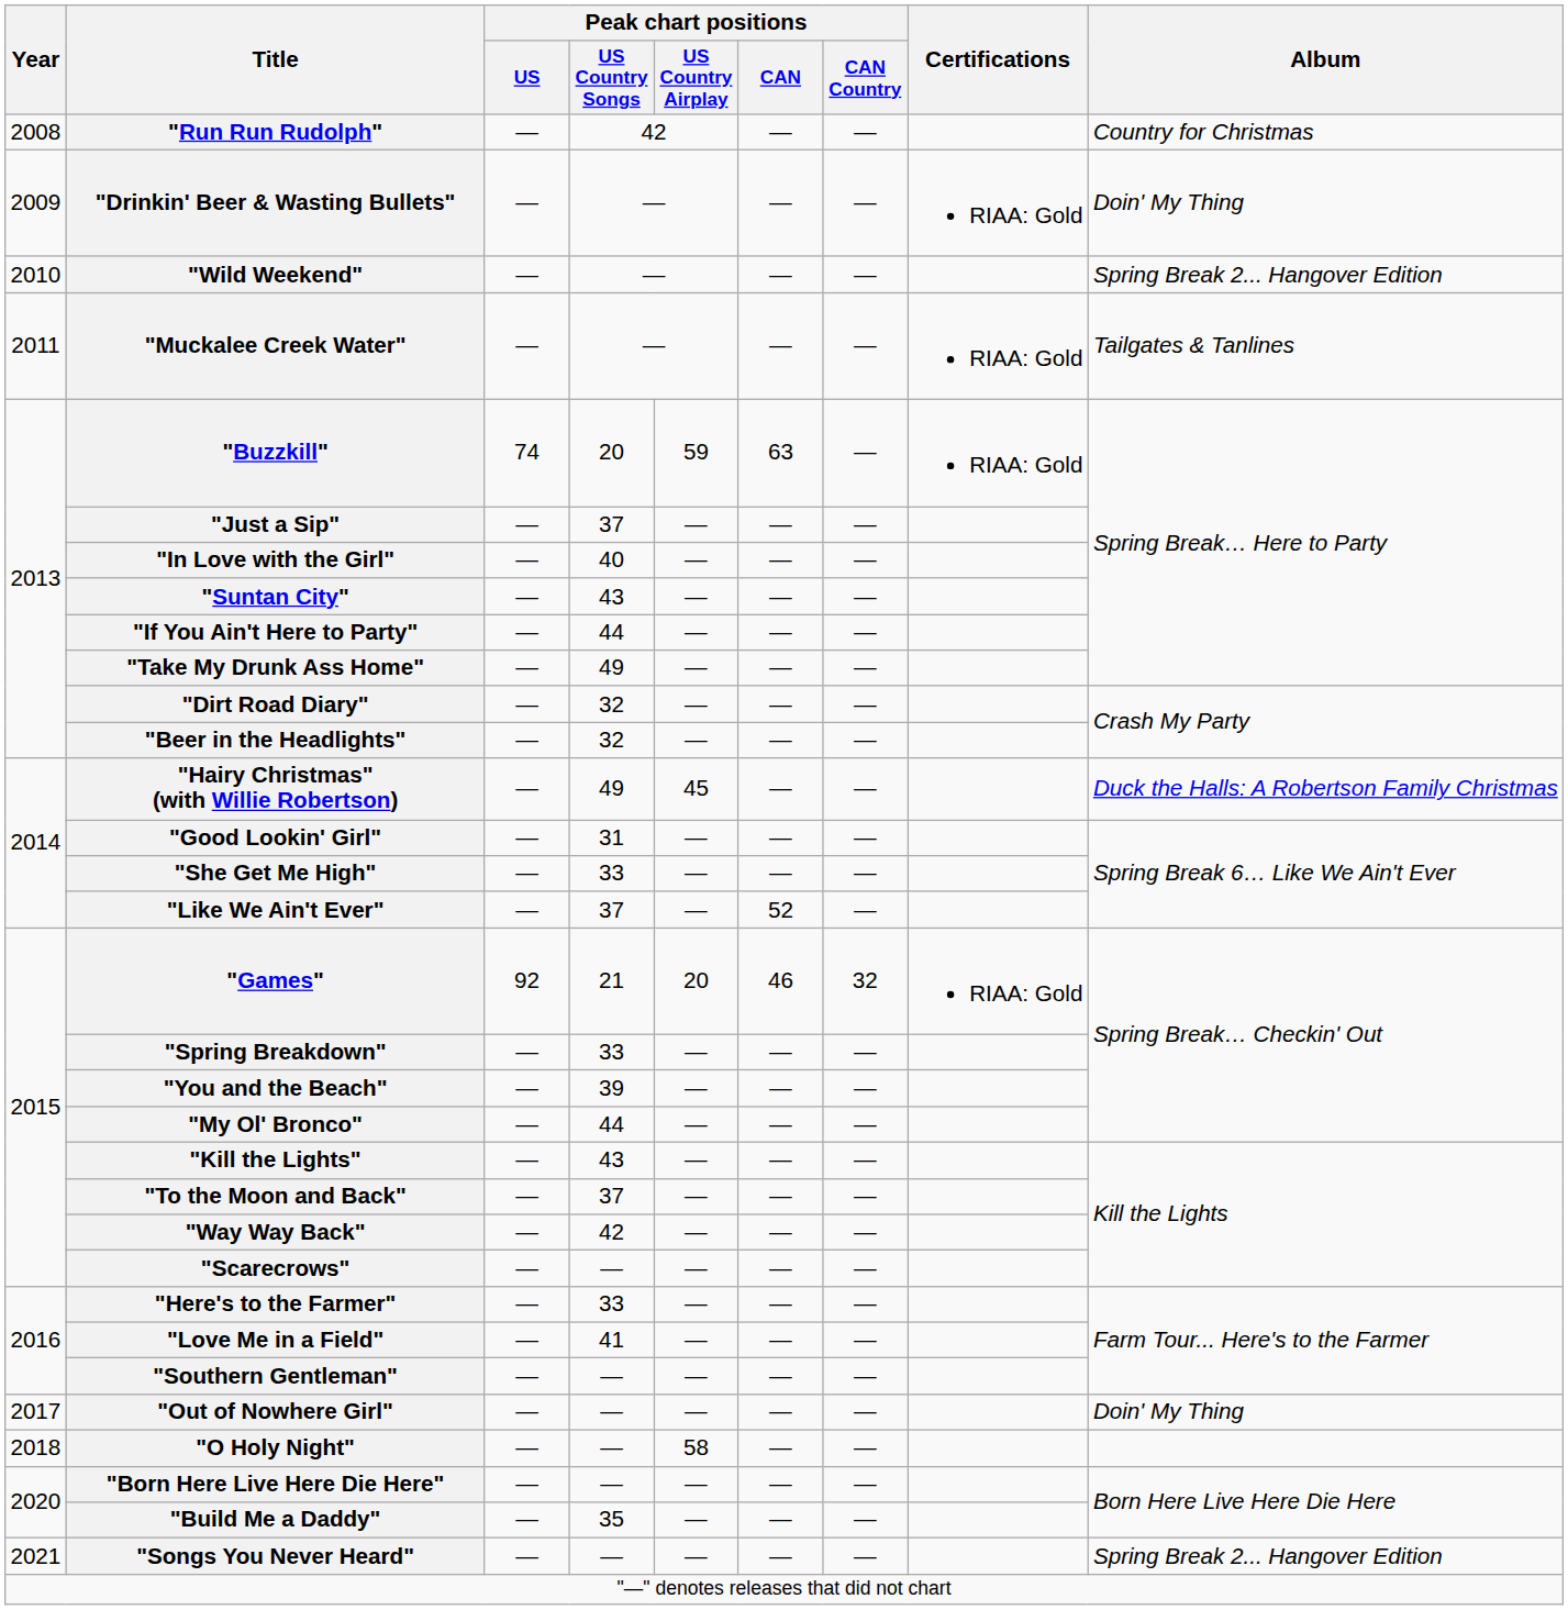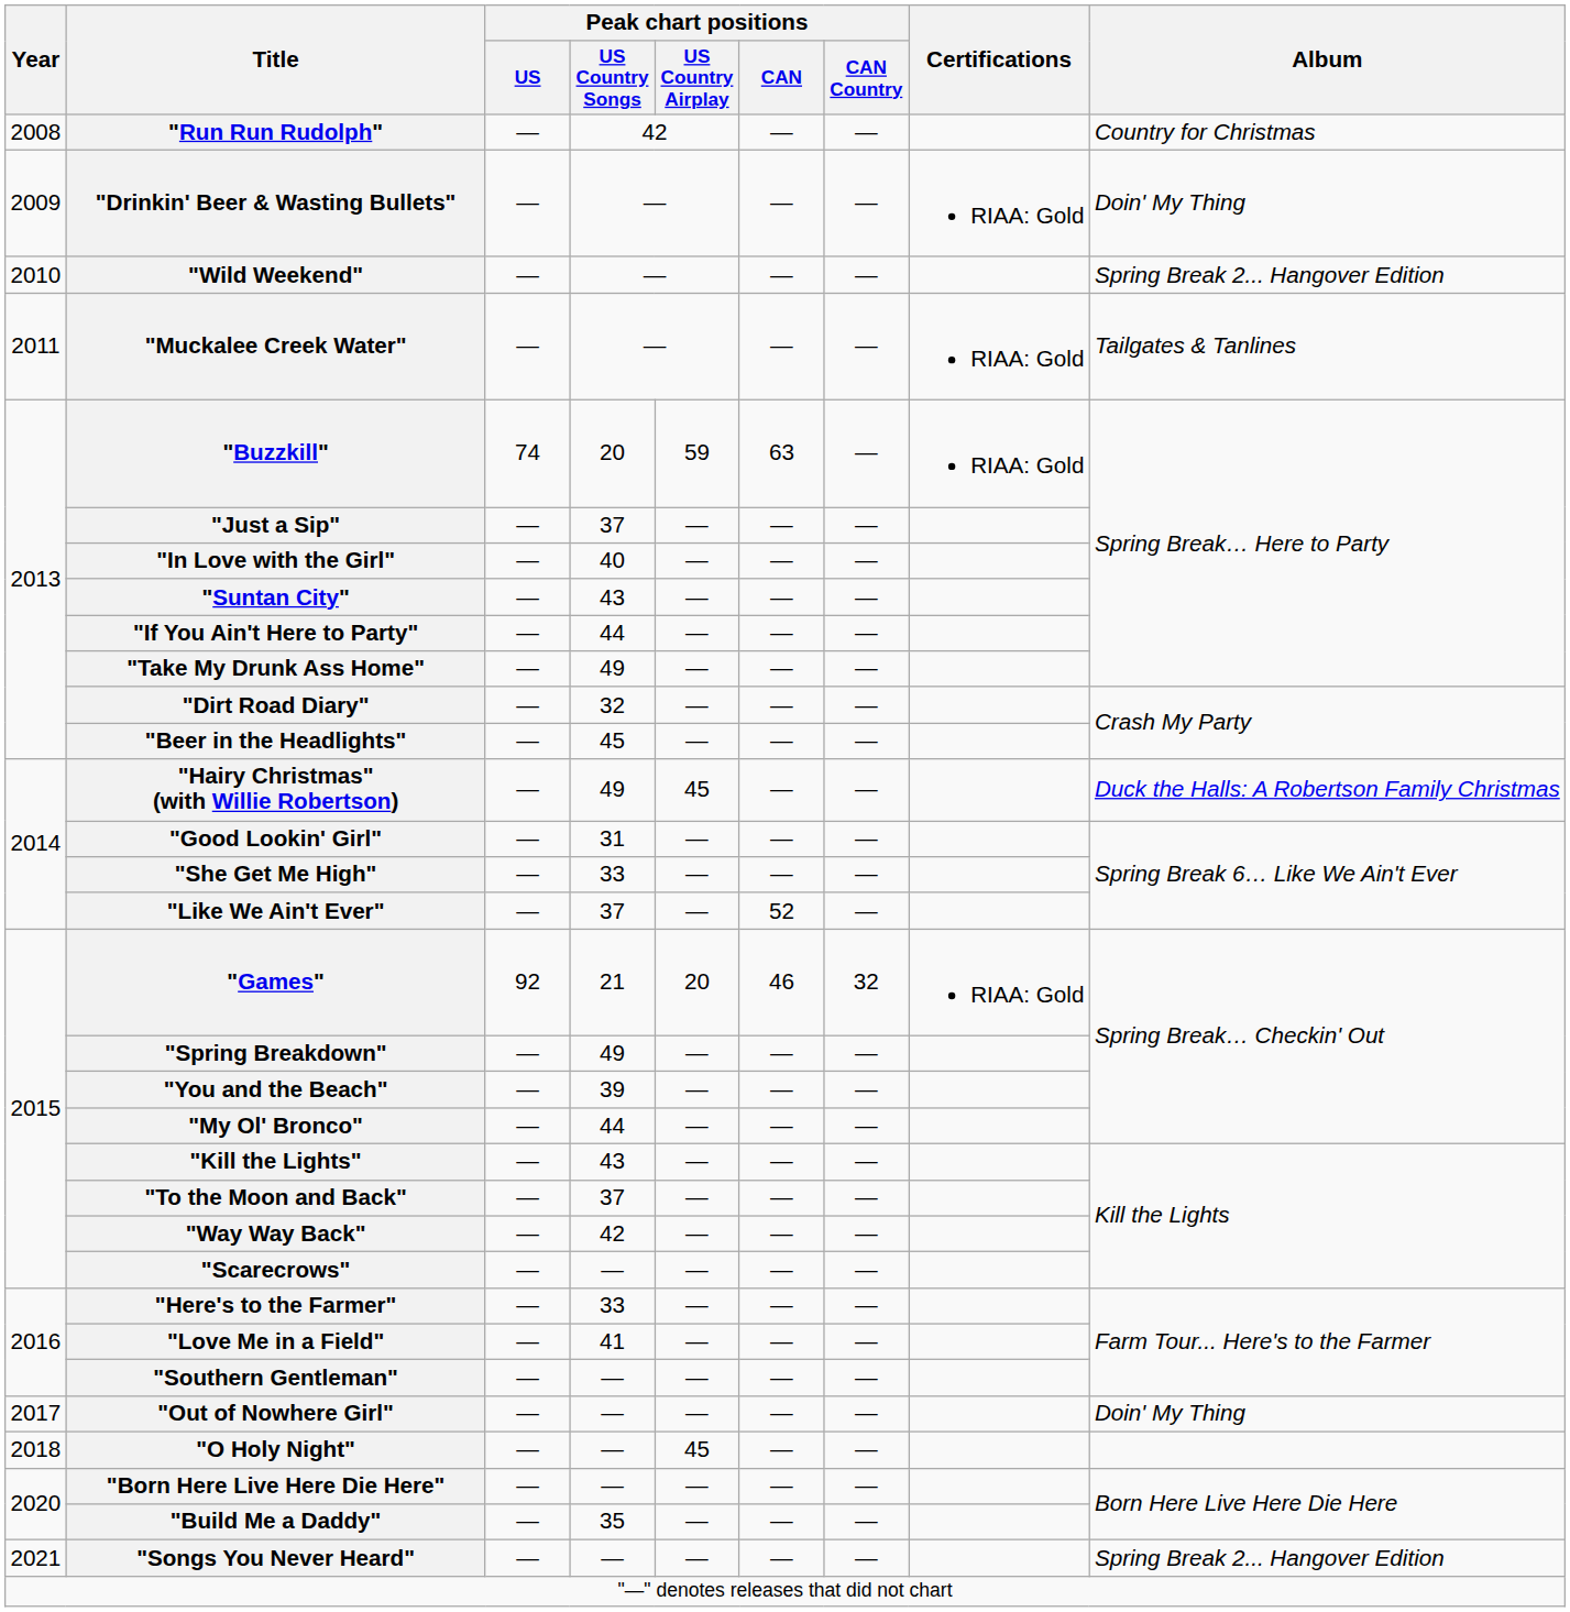"Beer in the Headlights" | Peak chart positions / US Country Songs: 32 -> 45
"Spring Breakdown" | Peak chart positions / US Country Songs: 33 -> 49
"O Holy Night" | Peak chart positions / US Country Airplay: 58 -> 45
